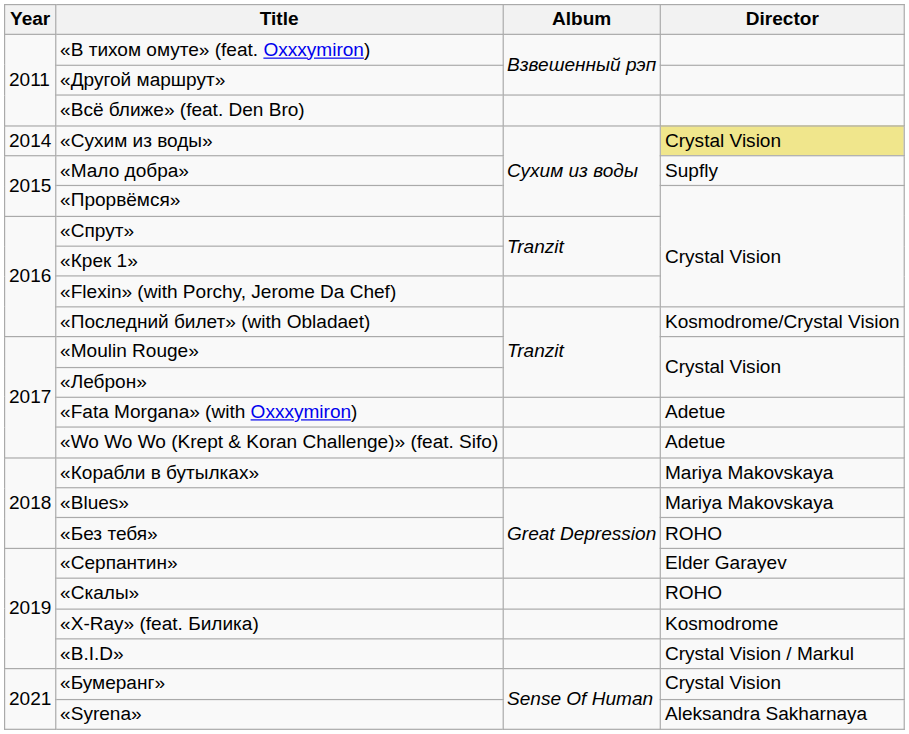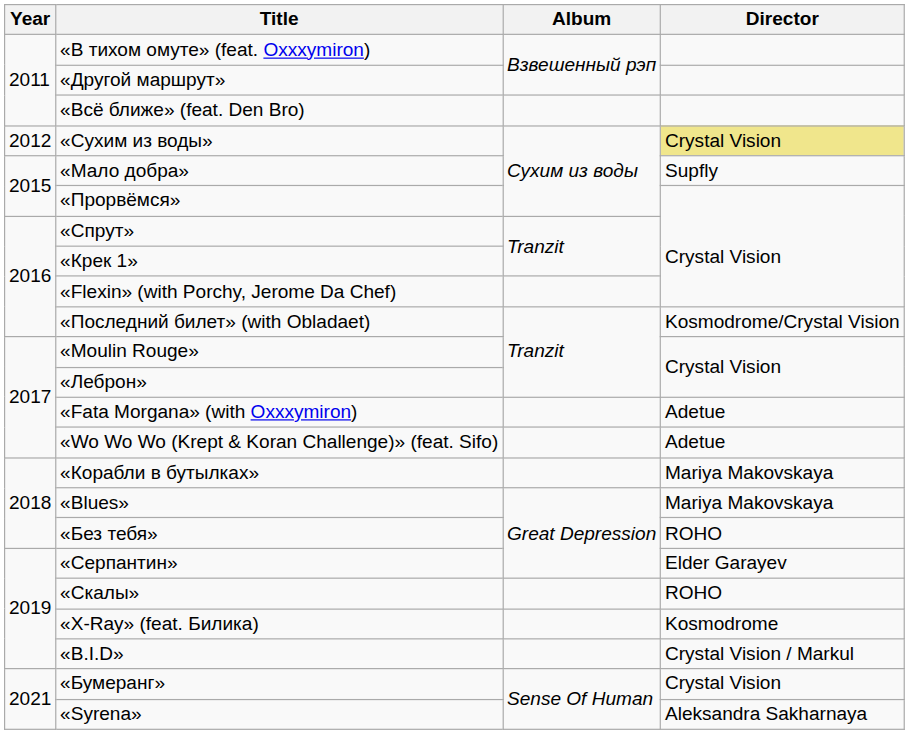«Сухим из воды» | Year: 2014 -> 2012
